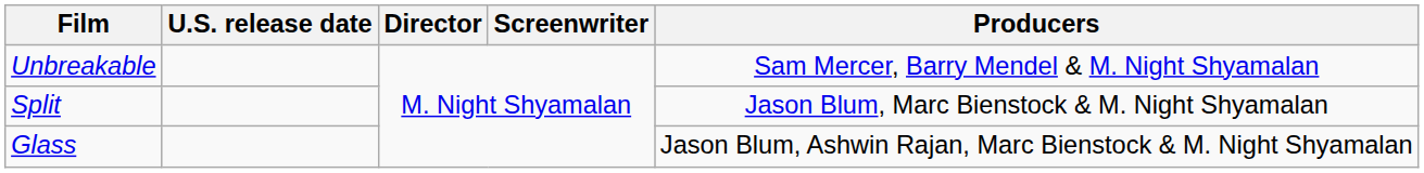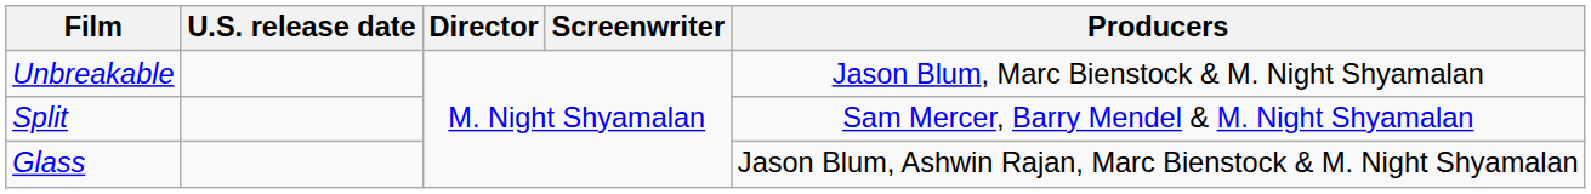Unbreakable | Producers: Sam Mercer, Barry Mendel & M. Night Shyamalan -> Jason Blum, Marc Bienstock & M. Night Shyamalan
Split | Producers: Jason Blum, Marc Bienstock & M. Night Shyamalan -> Sam Mercer, Barry Mendel & M. Night Shyamalan
